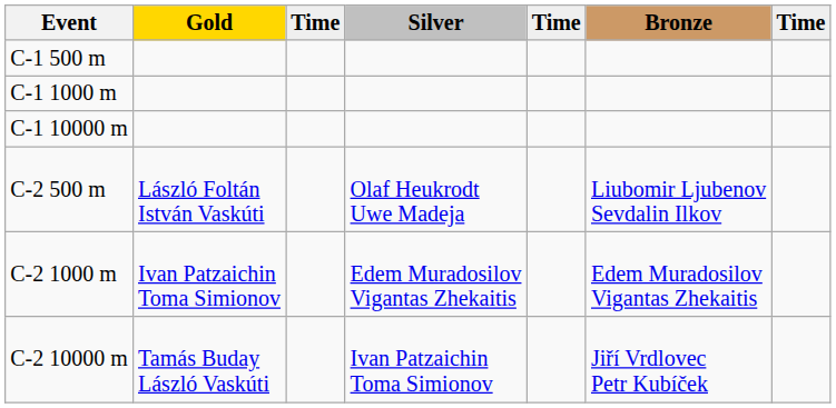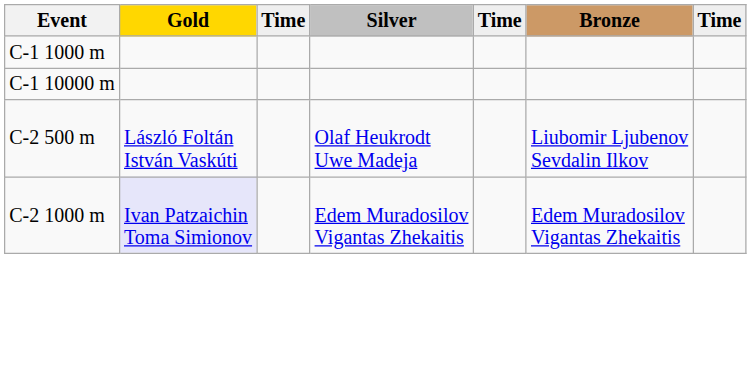- row: C-1 500 m
C-2 1000 m | Gold: no background -> lavender background
- row: C-2 10000 m | Tamás Buday László Vaskúti | Ivan Patzaichin Toma Simionov | Jiří Vrdlovec Petr Kubíček
